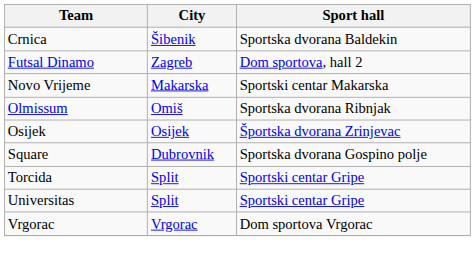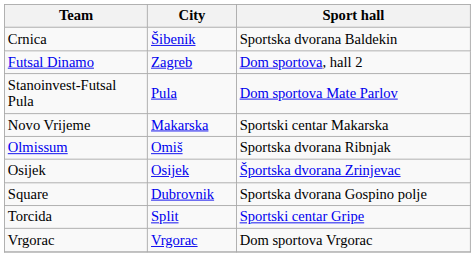+ row: Stanoinvest-Futsal Pula | Pula | Dom sportova Mate Parlov
- row: Universitas | Split | Sportski centar Gripe
